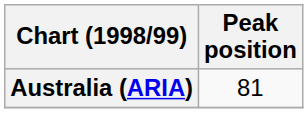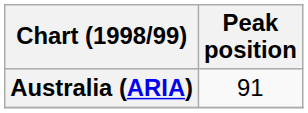Australia (ARIA) | Peak position: 81 -> 91
